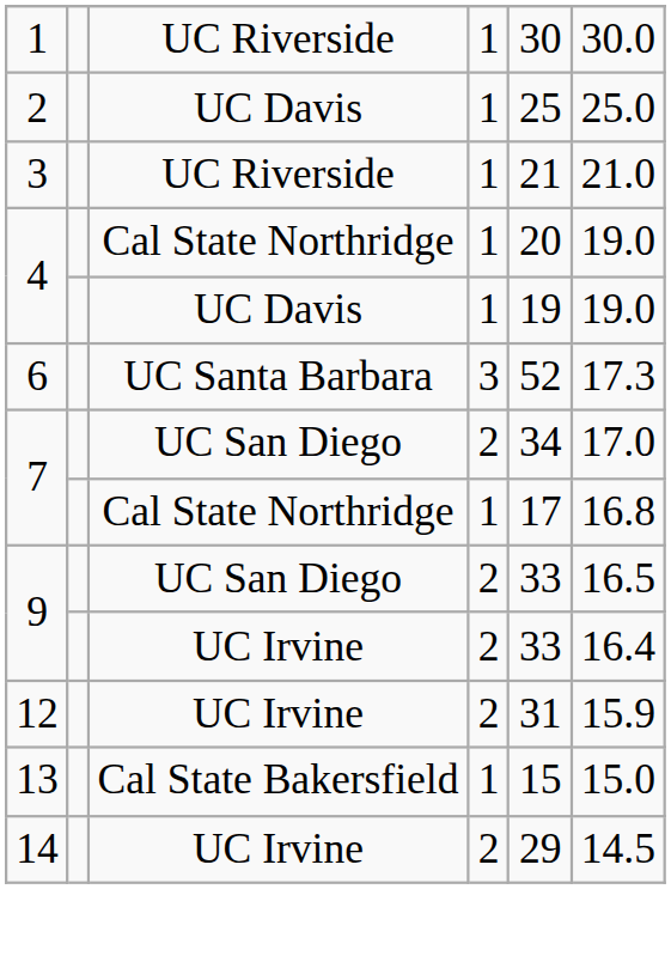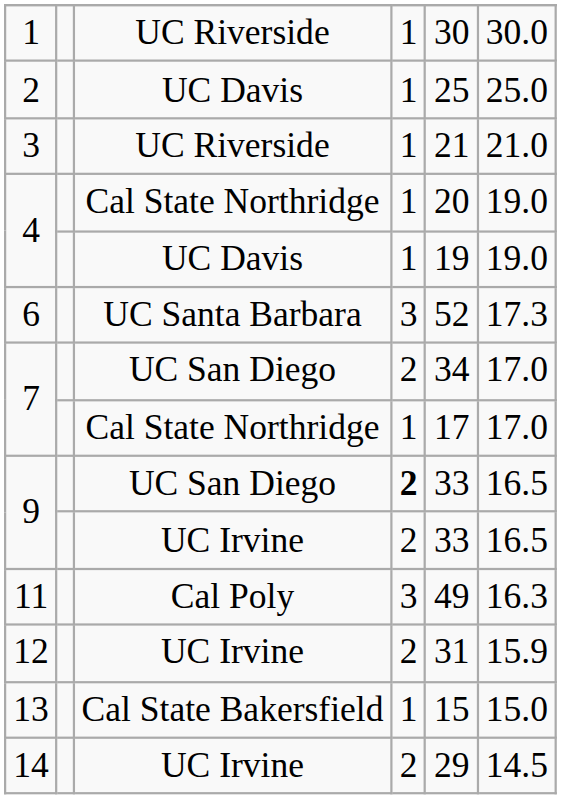7 / Cal State Northridge | column 6: 16.8 -> 17.0
9 / UC San Diego | column 4: normal -> bold
9 / UC Irvine | column 6: 16.4 -> 16.5
+ row: 11 | Cal Poly | 3 | 49 | 16.3
